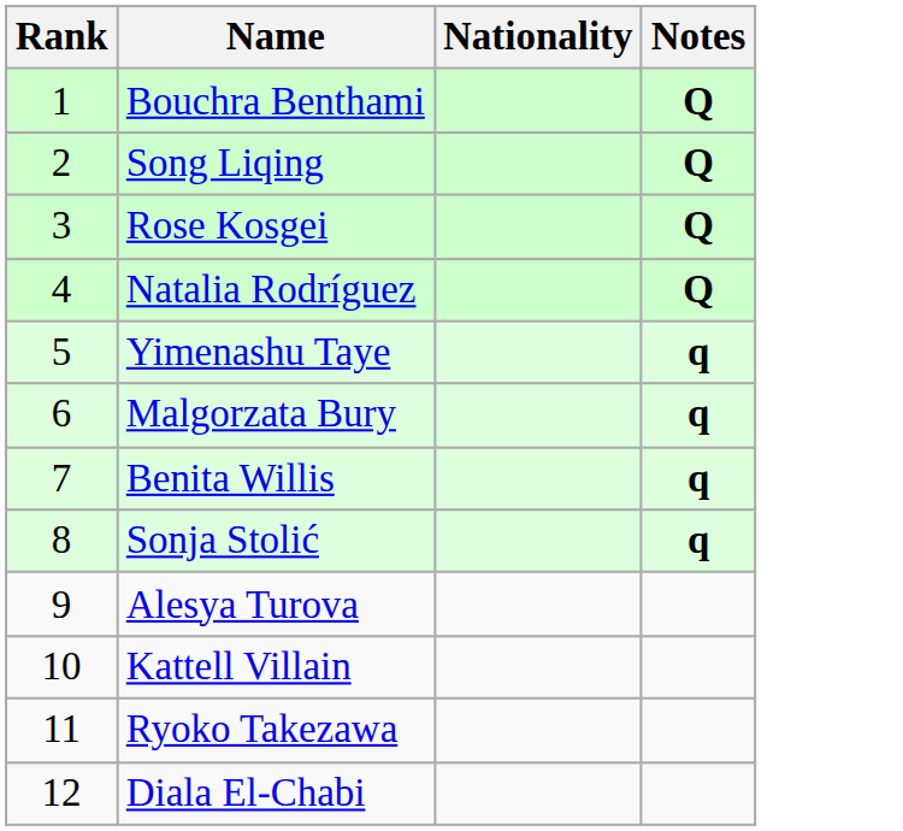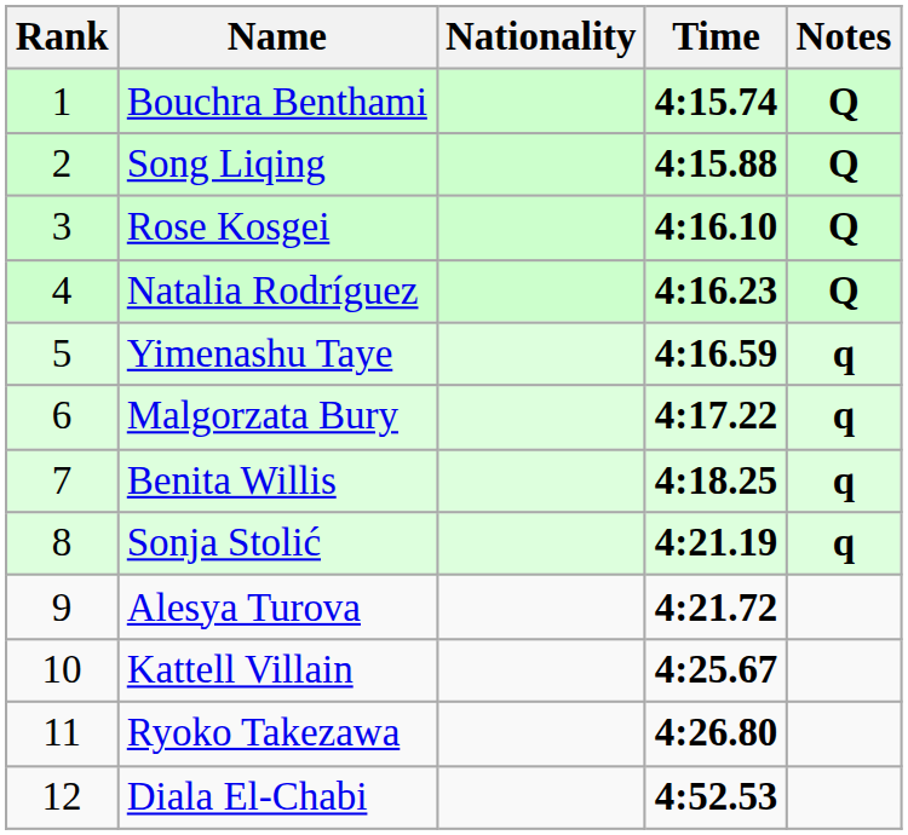+ column: Time | 4:15.74 | 4:15.88 | 4:16.10 | 4:16.23 | 4:16.59 | 4:17.22 | 4:18.25 | 4:21.19 | 4:21.72 | 4:25.67 | 4:26.80 | 4:52.53
